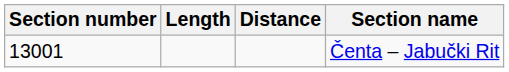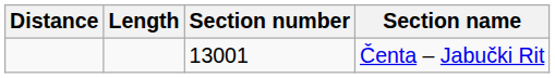columns swapped: Section number <-> Distance
